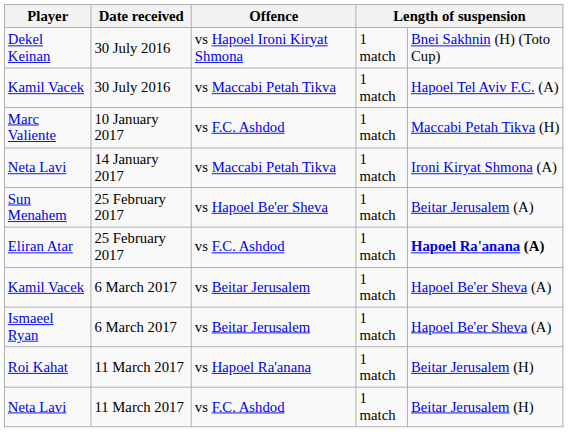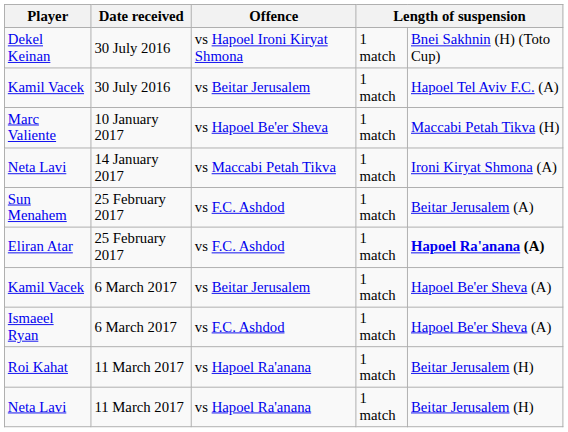Kamil Vacek / 30 July 2016 | Offence: vs Maccabi Petah Tikva -> vs Beitar Jerusalem
Marc Valiente | Offence: vs F.C. Ashdod -> vs Hapoel Be'er Sheva
Sun Menahem | Offence: vs Hapoel Be'er Sheva -> vs F.C. Ashdod
Ismaeel Ryan | Offence: vs Beitar Jerusalem -> vs F.C. Ashdod
Neta Lavi / 11 March 2017 | Offence: vs F.C. Ashdod -> vs Hapoel Ra'anana
